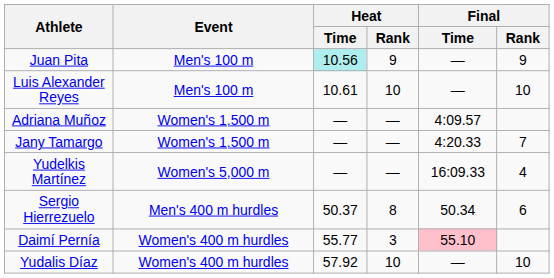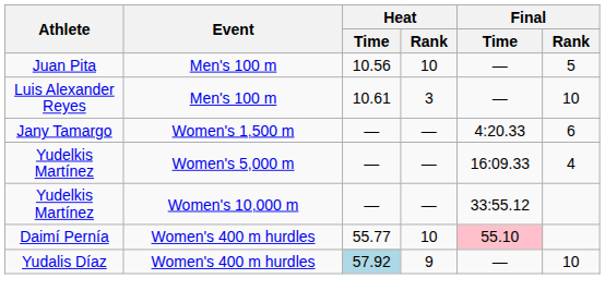Juan Pita | Heat / Time: paleturquoise background -> no background
Juan Pita | Heat / Rank: 9 -> 10
Juan Pita | Final / Rank: 9 -> 5
Luis Alexander Reyes | Heat / Rank: 10 -> 3
- row: Adriana Muñoz | Women's 1,500 m | — | — | 4:09.57
Jany Tamargo | Final / Rank: 7 -> 6
+ row: Yudelkis Martínez | Women's 10,000 m | — | — | 33:55.12
- row: Sergio Hierrezuelo | Men's 400 m hurdles | 50.37 | 8 | 50.34 | 6
Daimí Pernía | Heat / Rank: 3 -> 10
Yudalis Díaz | Heat / Time: no background -> lightblue background
Yudalis Díaz | Heat / Rank: 10 -> 9
